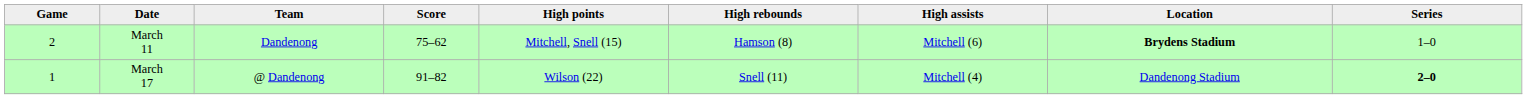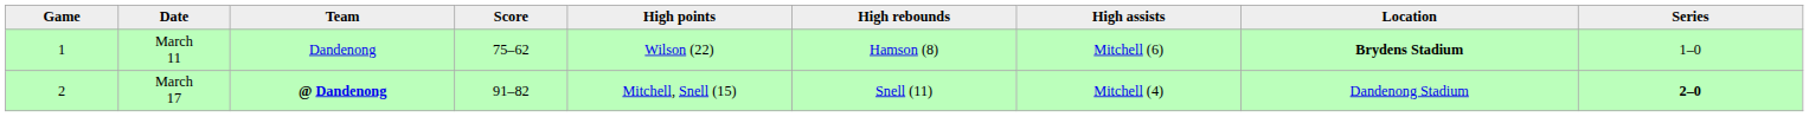March 11 | Game: 2 -> 1
March 11 | High points: Mitchell, Snell (15) -> Wilson (22)
March 17 | Game: 1 -> 2
March 17 | Team: normal -> bold
March 17 | High points: Wilson (22) -> Mitchell, Snell (15)
